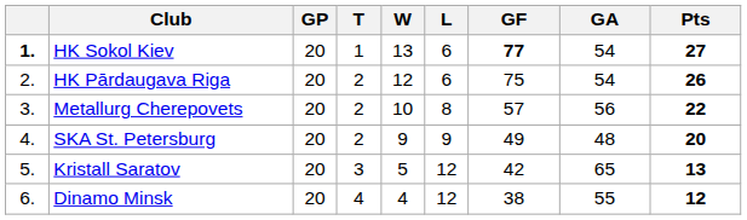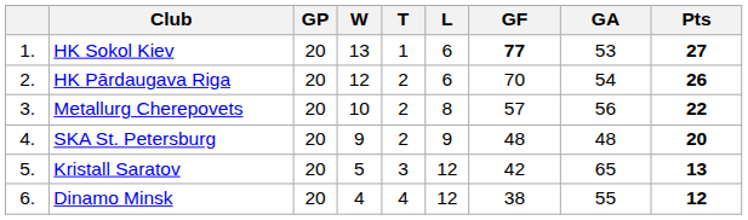columns swapped: W <-> T
HK Sokol Kiev | column 1: bold -> normal
HK Sokol Kiev | GA: 54 -> 53
HK Pārdaugava Riga | GF: 75 -> 70
SKA St. Petersburg | GF: 49 -> 48
